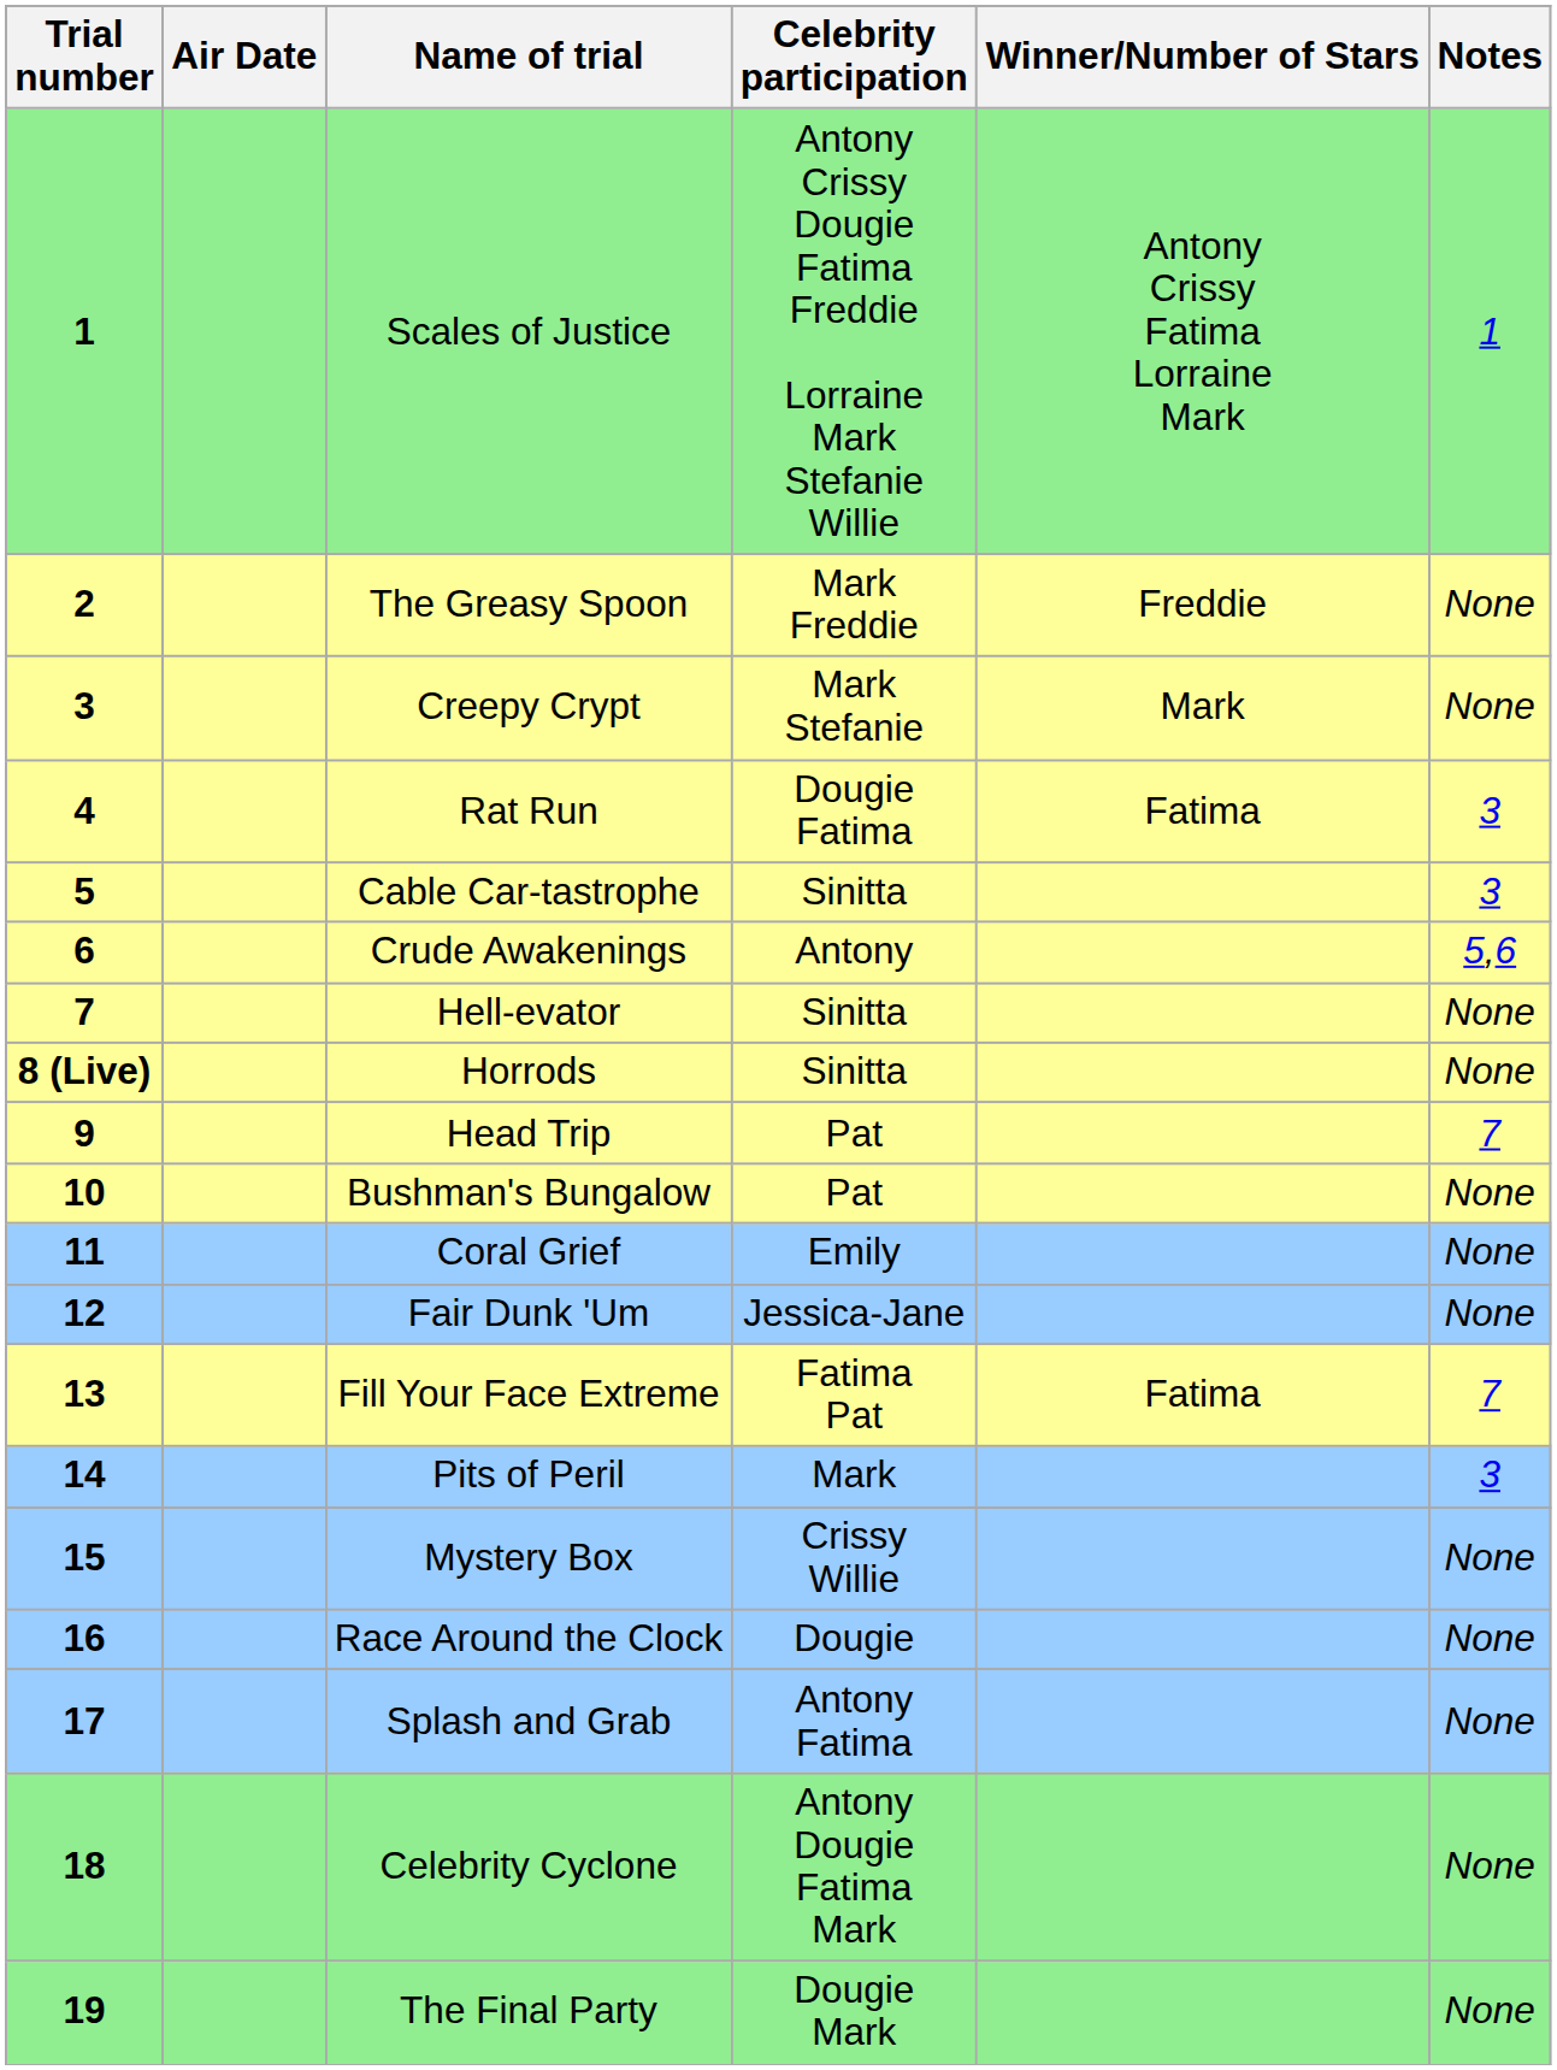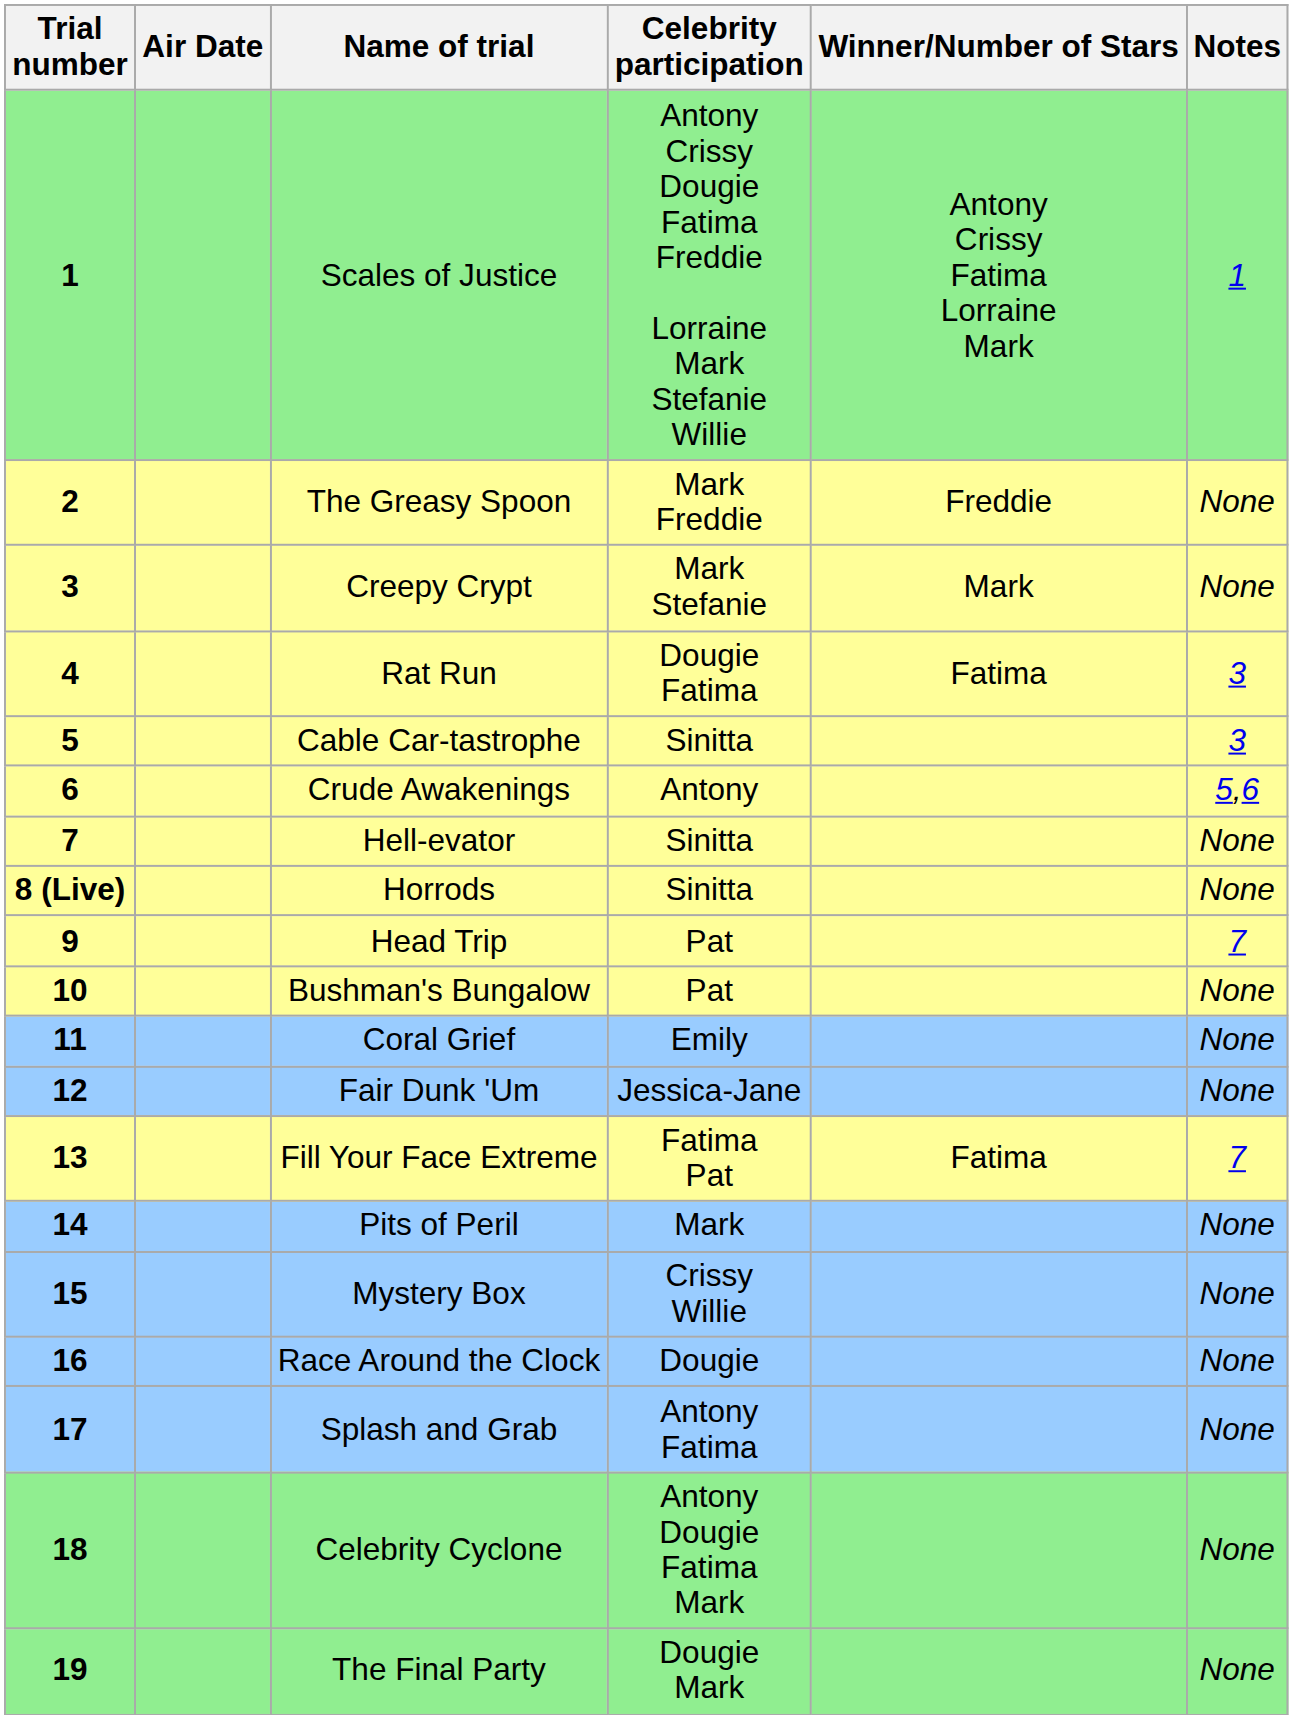Pits of Peril | Notes: 3 -> None
